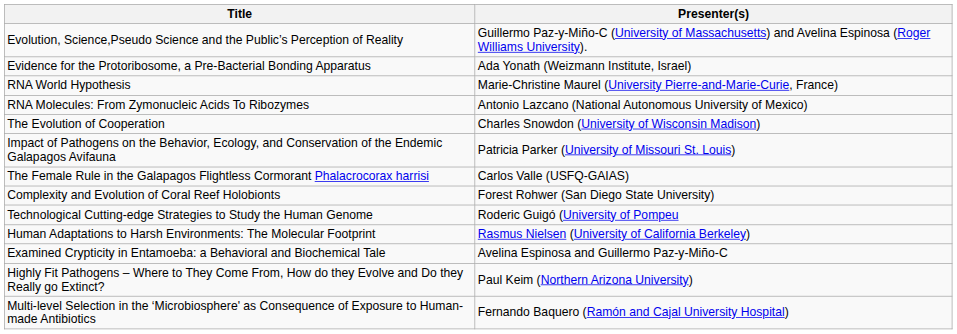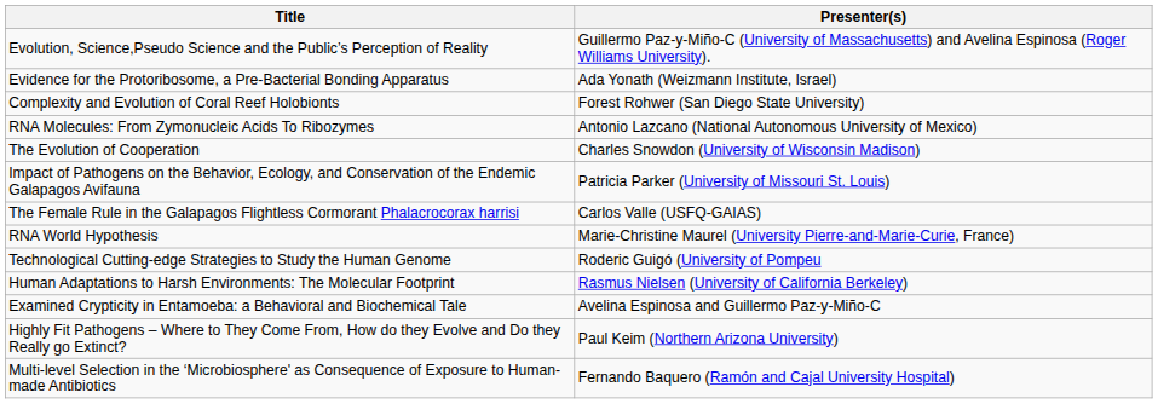rows swapped: RNA World Hypothesis <-> Complexity and Evolution of Coral Reef Holobionts
